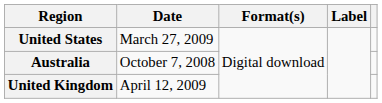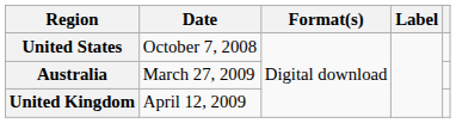United States | Date: March 27, 2009 -> October 7, 2008
Australia | Date: October 7, 2008 -> March 27, 2009
